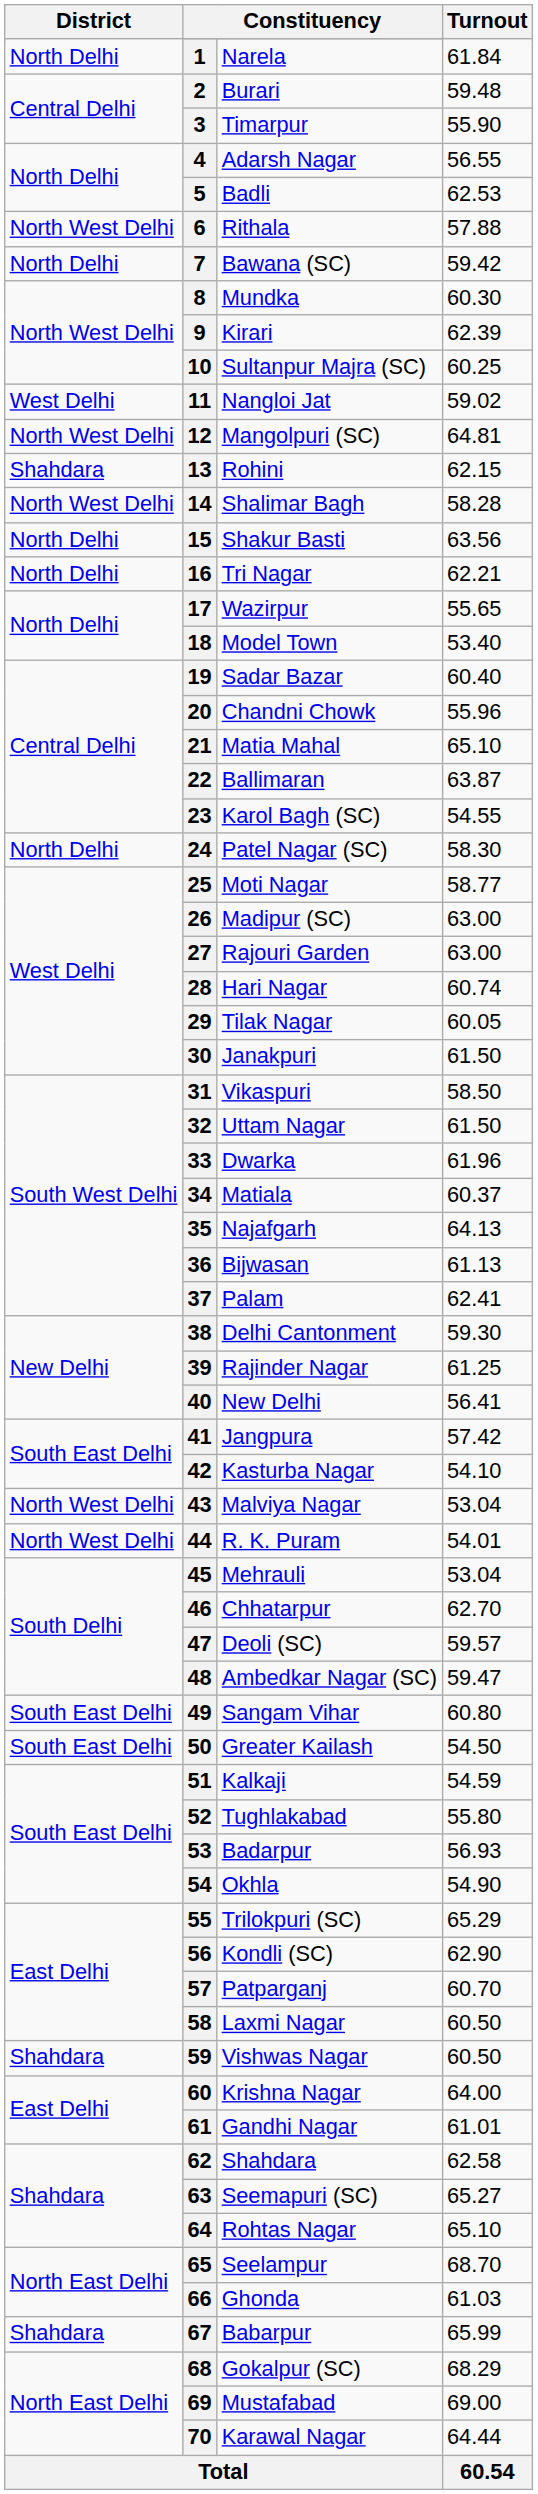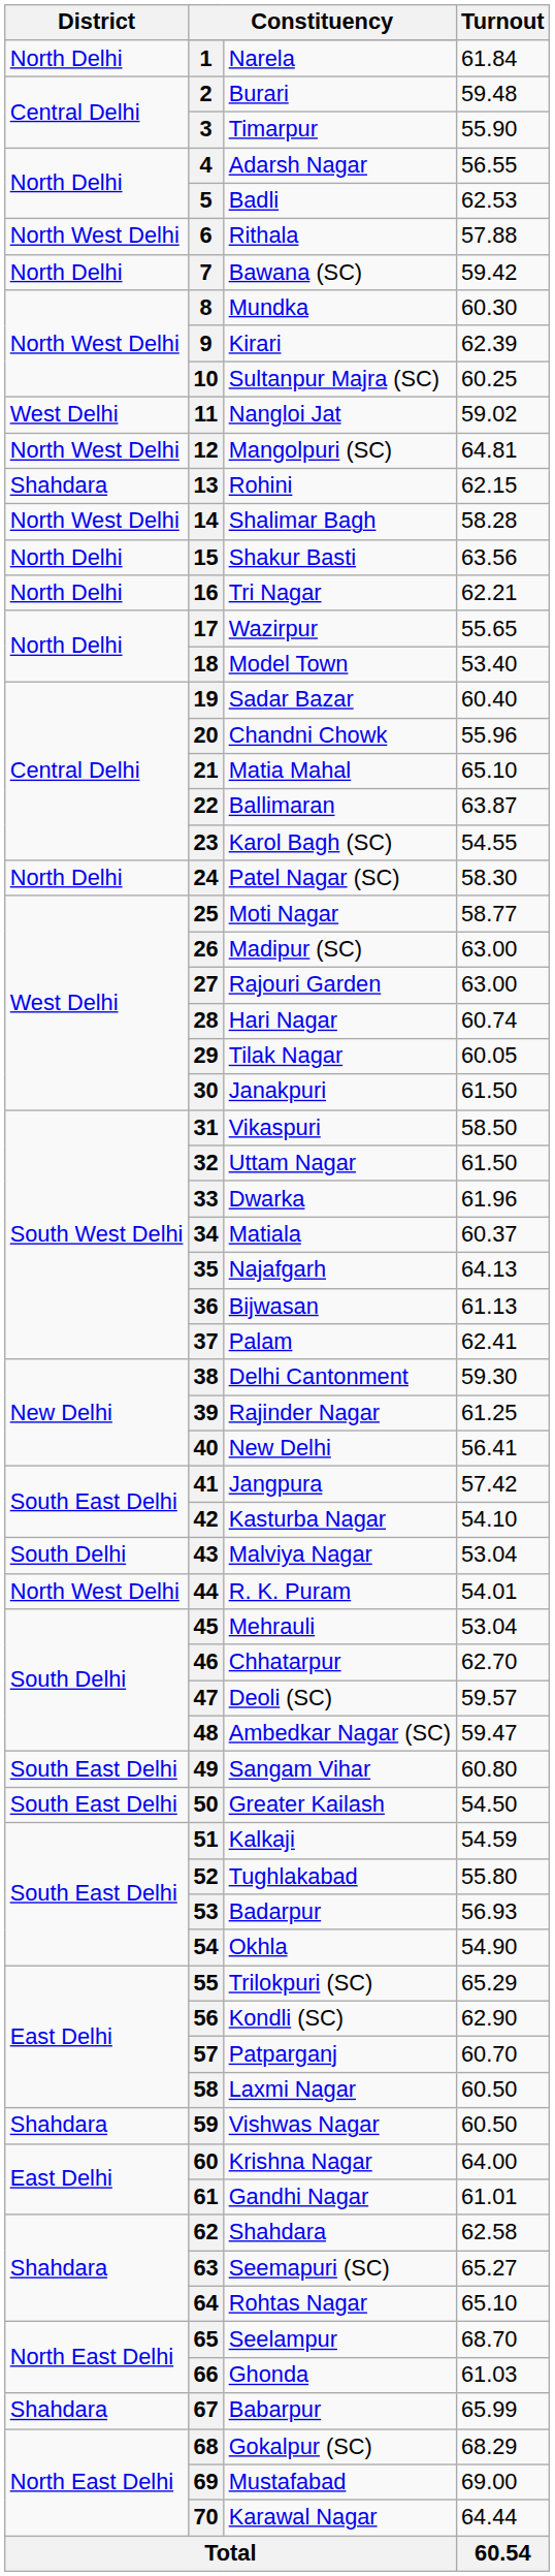43 | District: North West Delhi -> South Delhi
